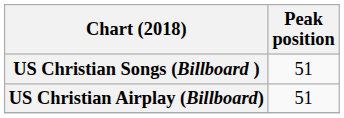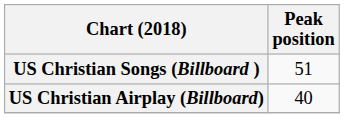US Christian Airplay (Billboard) | Peak position: 51 -> 40
